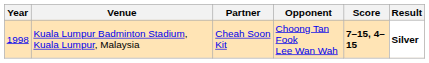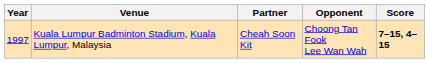- column: Result | Silver
Kuala Lumpur Badminton Stadium, Kuala Lumpur, Malaysia | Year: 1998 -> 1997
